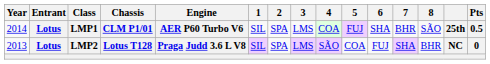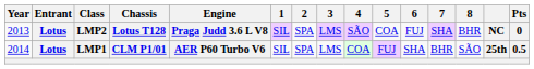rows swapped: LMP2 <-> LMP1
